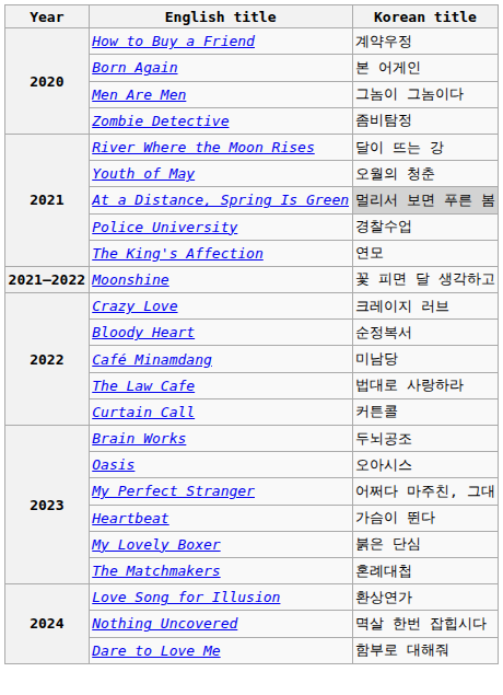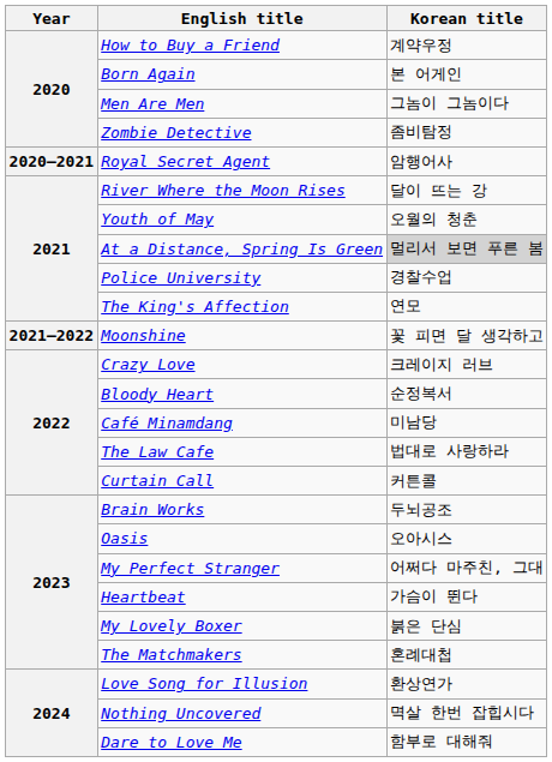+ row: 2020–2021 | Royal Secret Agent | 암행어사
